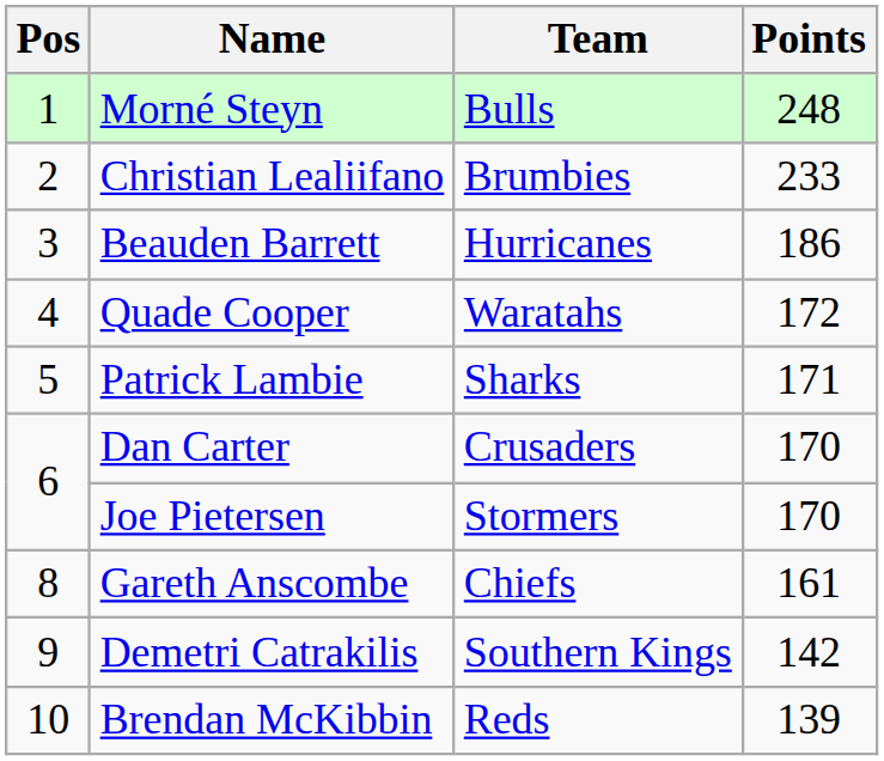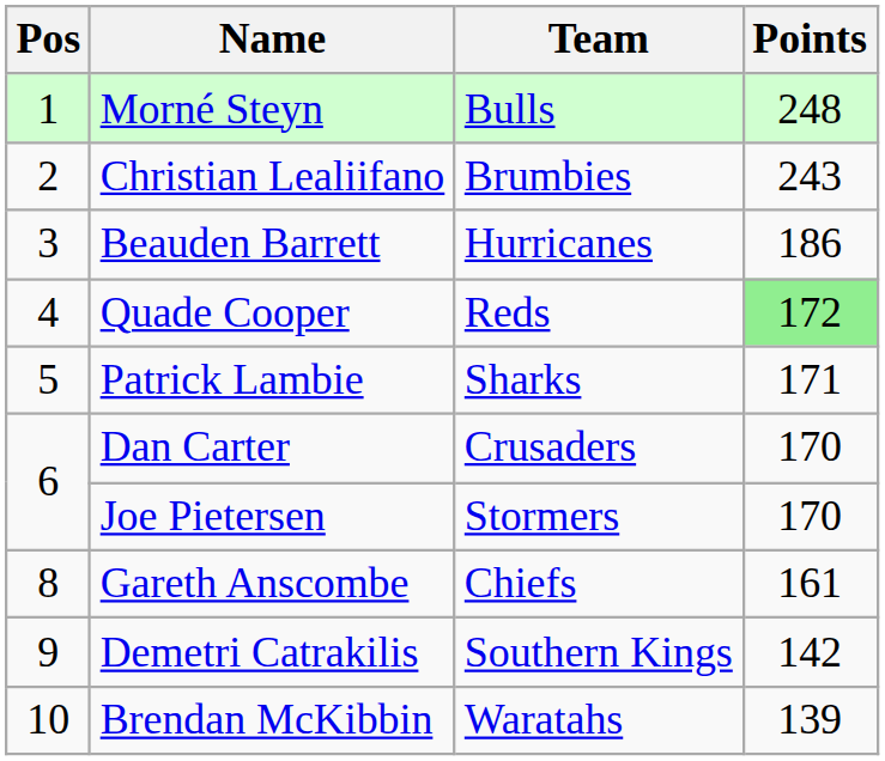Christian Lealiifano | Points: 233 -> 243
Quade Cooper | Team: Waratahs -> Reds
Quade Cooper | Points: no background -> lightgreen background
Brendan McKibbin | Team: Reds -> Waratahs
